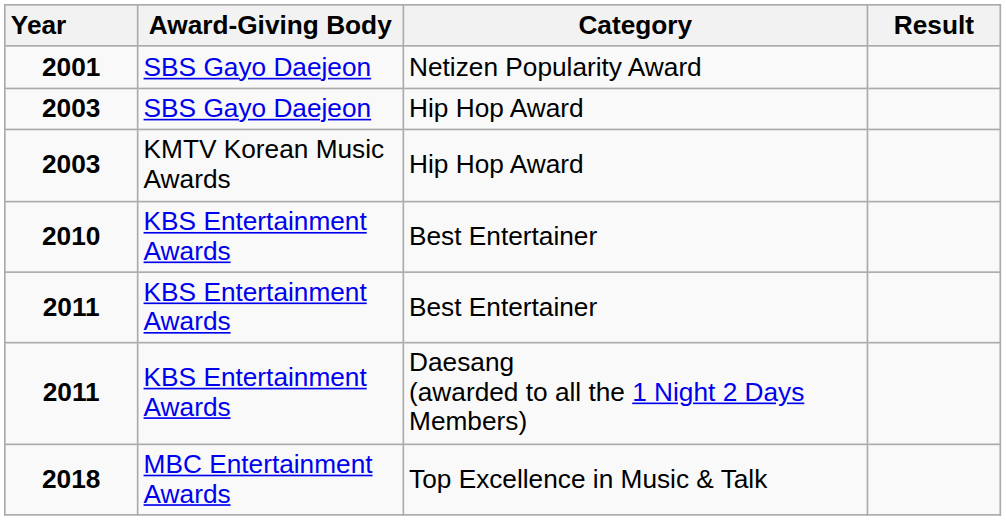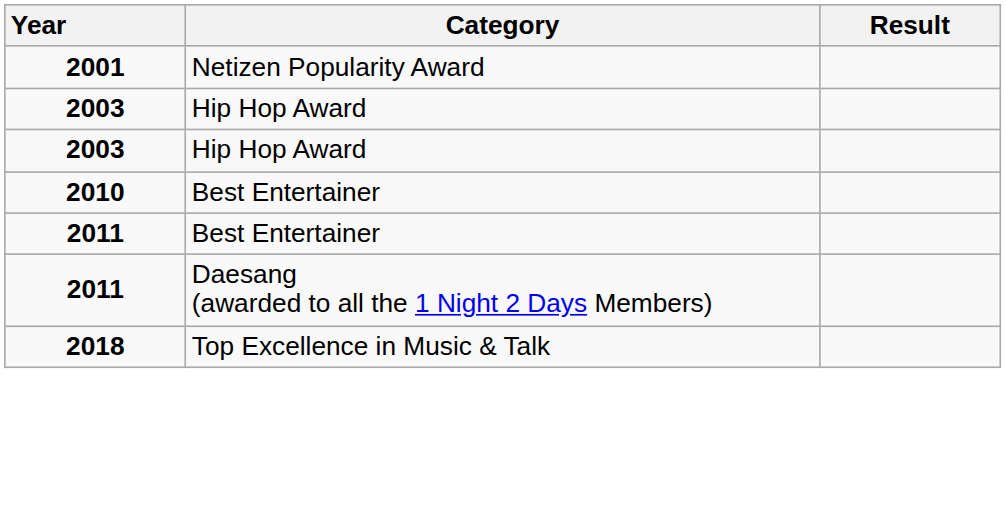- column: Award-Giving Body | SBS Gayo Daejeon | SBS Gayo Daejeon | KMTV Korean Music Awards | KBS Entertainment Awards | KBS Entertainment Awards | KBS Entertainment Awards | MBC Entertainment Awards
